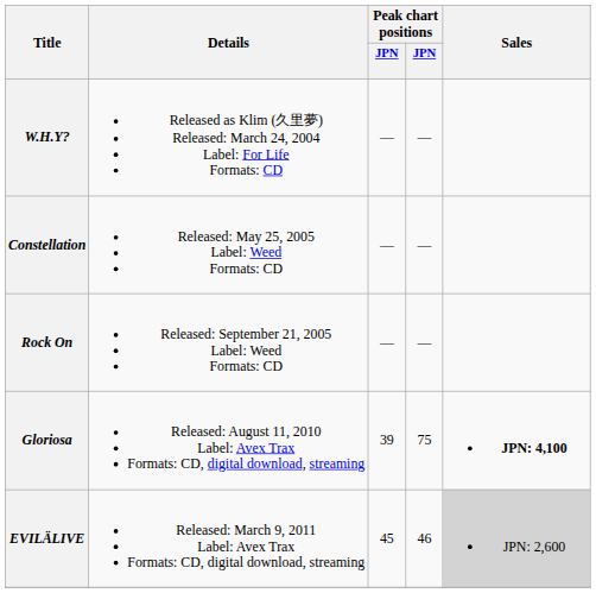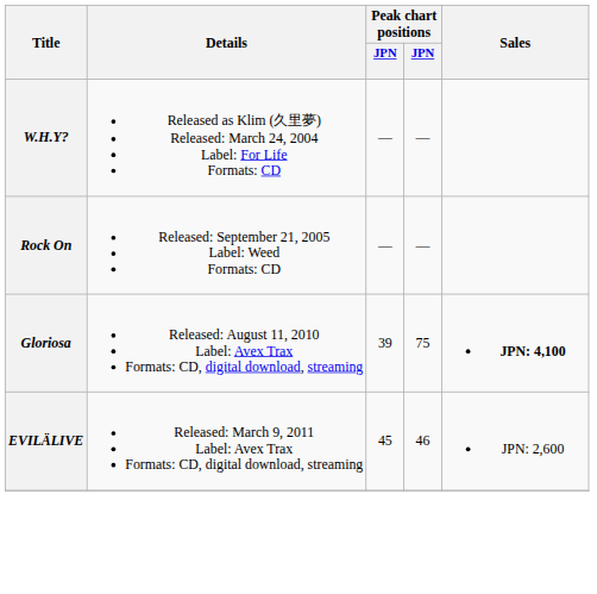- row: Constellation | Released: May 25, 2005 Label: Weed Formats: CD | — | —
EVILÄLIVE | Sales: lightgrey background -> no background
